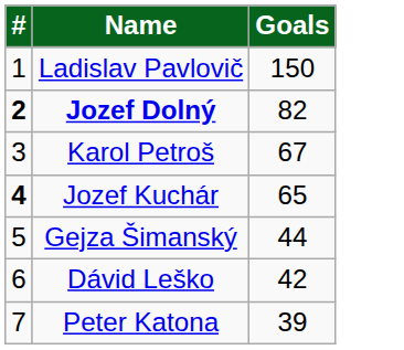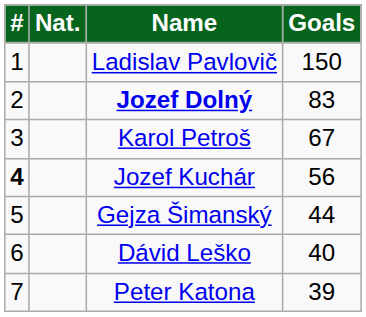+ column: Nat.
Jozef Dolný | #: bold -> normal
Jozef Dolný | Goals: 82 -> 83
Jozef Kuchár | Goals: 65 -> 56
Dávid Leško | Goals: 42 -> 40
